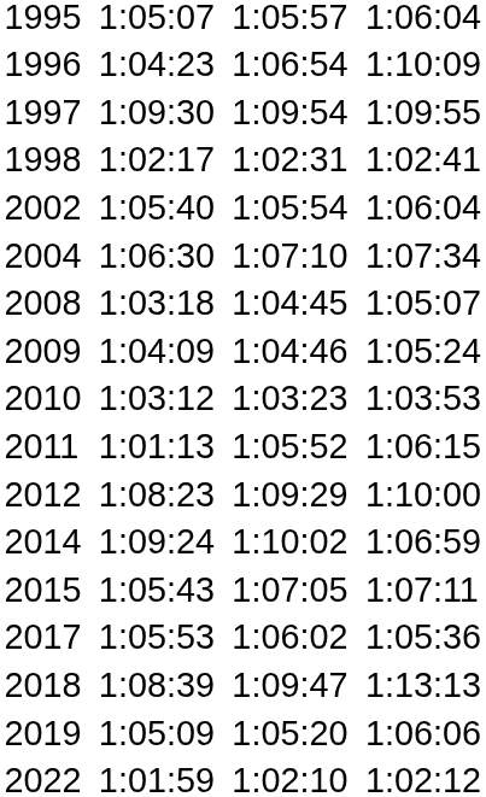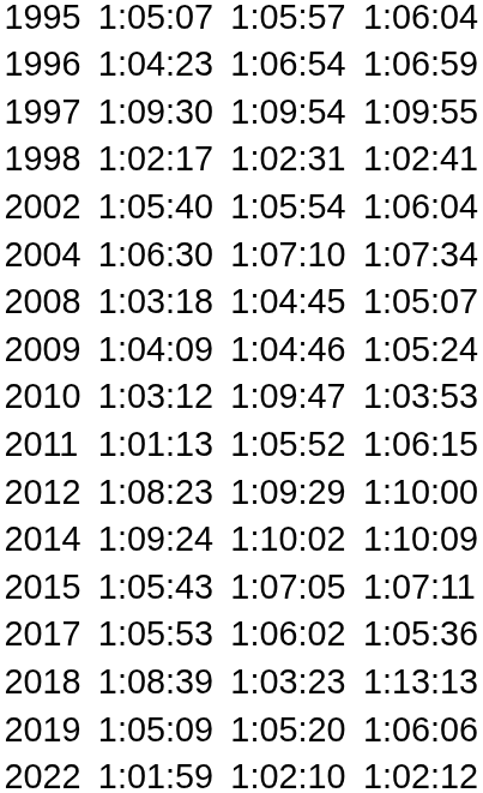1996 | column 7: 1:10:09 -> 1:06:59
2010 | column 5: 1:03:23 -> 1:09:47
2014 | column 7: 1:06:59 -> 1:10:09
2018 | column 5: 1:09:47 -> 1:03:23
